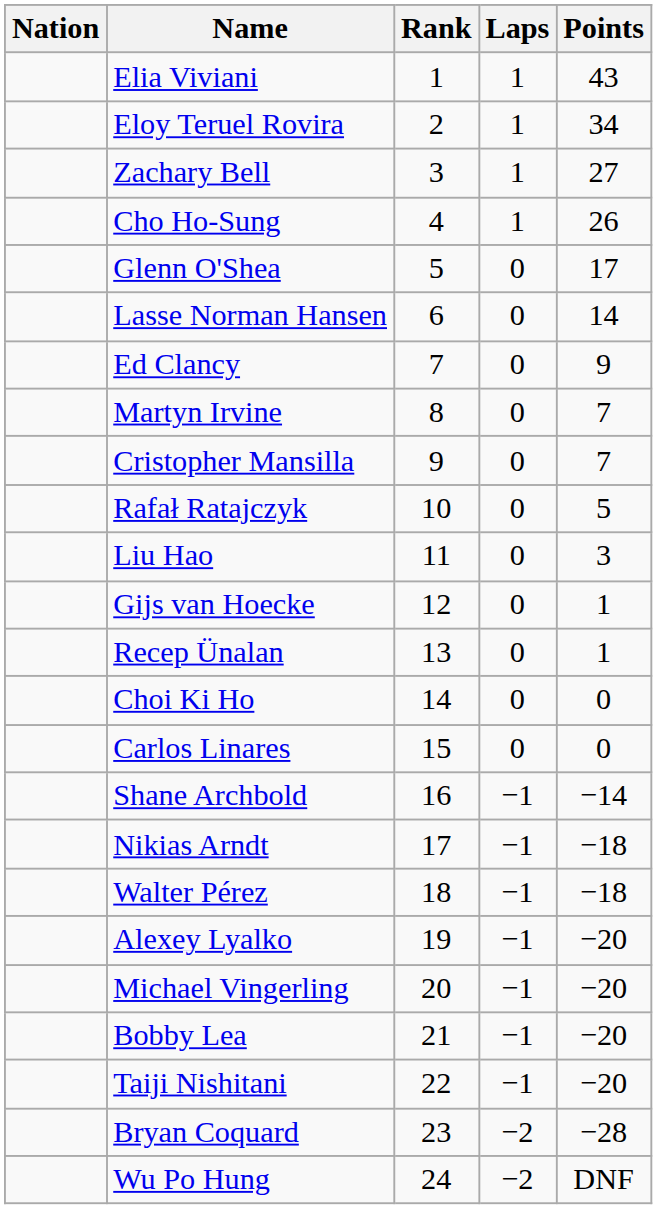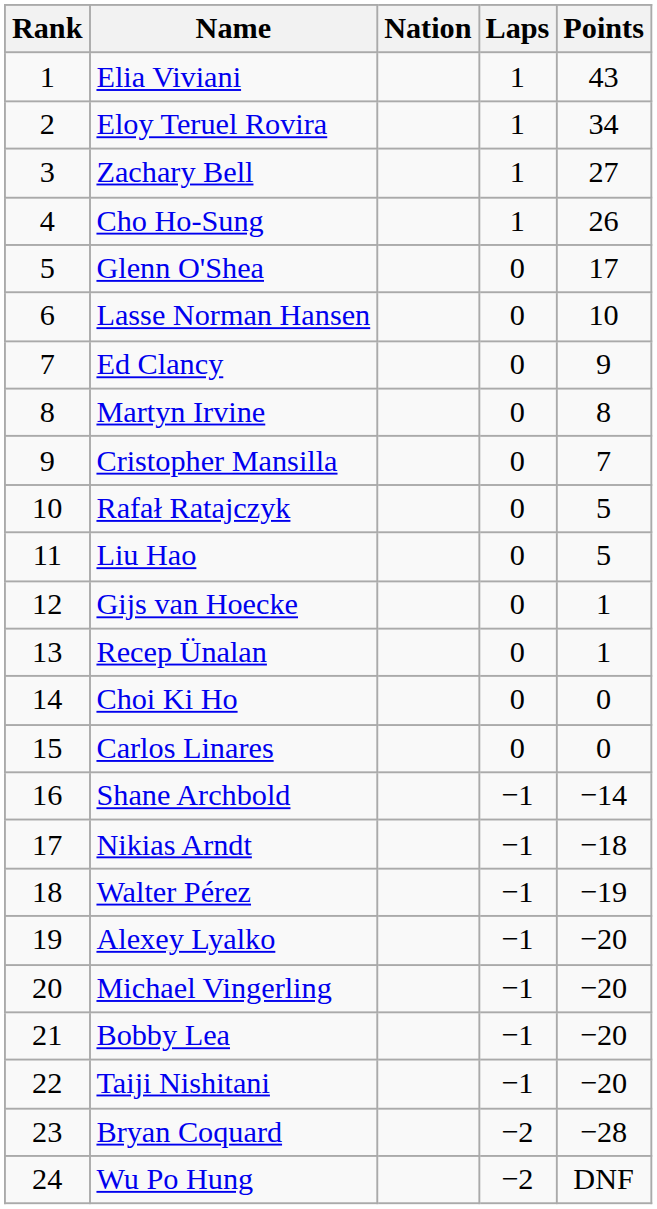columns swapped: Rank <-> Nation
Lasse Norman Hansen | Points: 14 -> 10
Martyn Irvine | Points: 7 -> 8
Liu Hao | Points: 3 -> 5
Walter Pérez | Points: −18 -> −19
